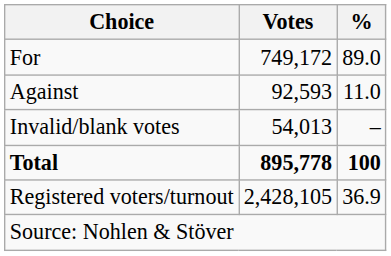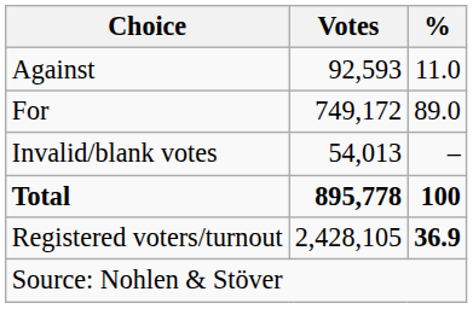rows swapped: For <-> Against
Registered voters/turnout | %: normal -> bold
